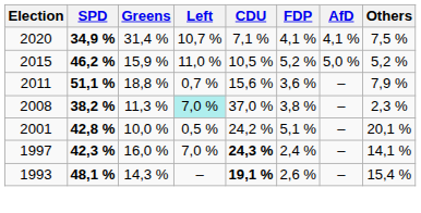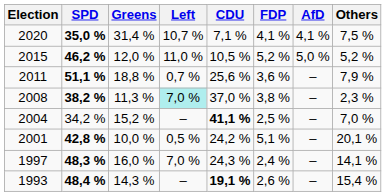2020 | SPD: 34,9 % -> 35,0 %
2015 | Greens: 15,9 % -> 12,0 %
2011 | CDU: 15,6 % -> 25,6 %
+ row: 2004 | 34,2 % | 15,2 % | – | 41,1 % | 2,5 % | – | 7,0 %
1997 | SPD: 42,3 % -> 48,3 %
1997 | CDU: bold -> normal
1993 | SPD: 48,1 % -> 48,4 %
